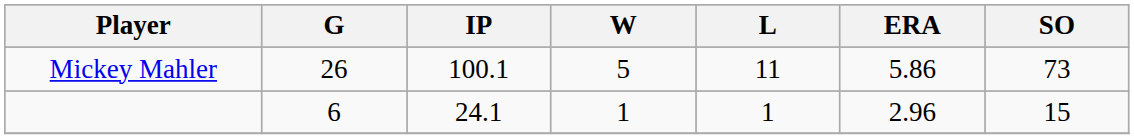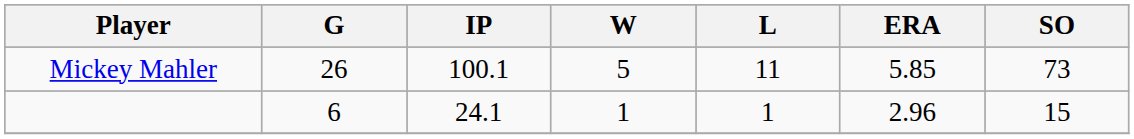Mickey Mahler | ERA: 5.86 -> 5.85
